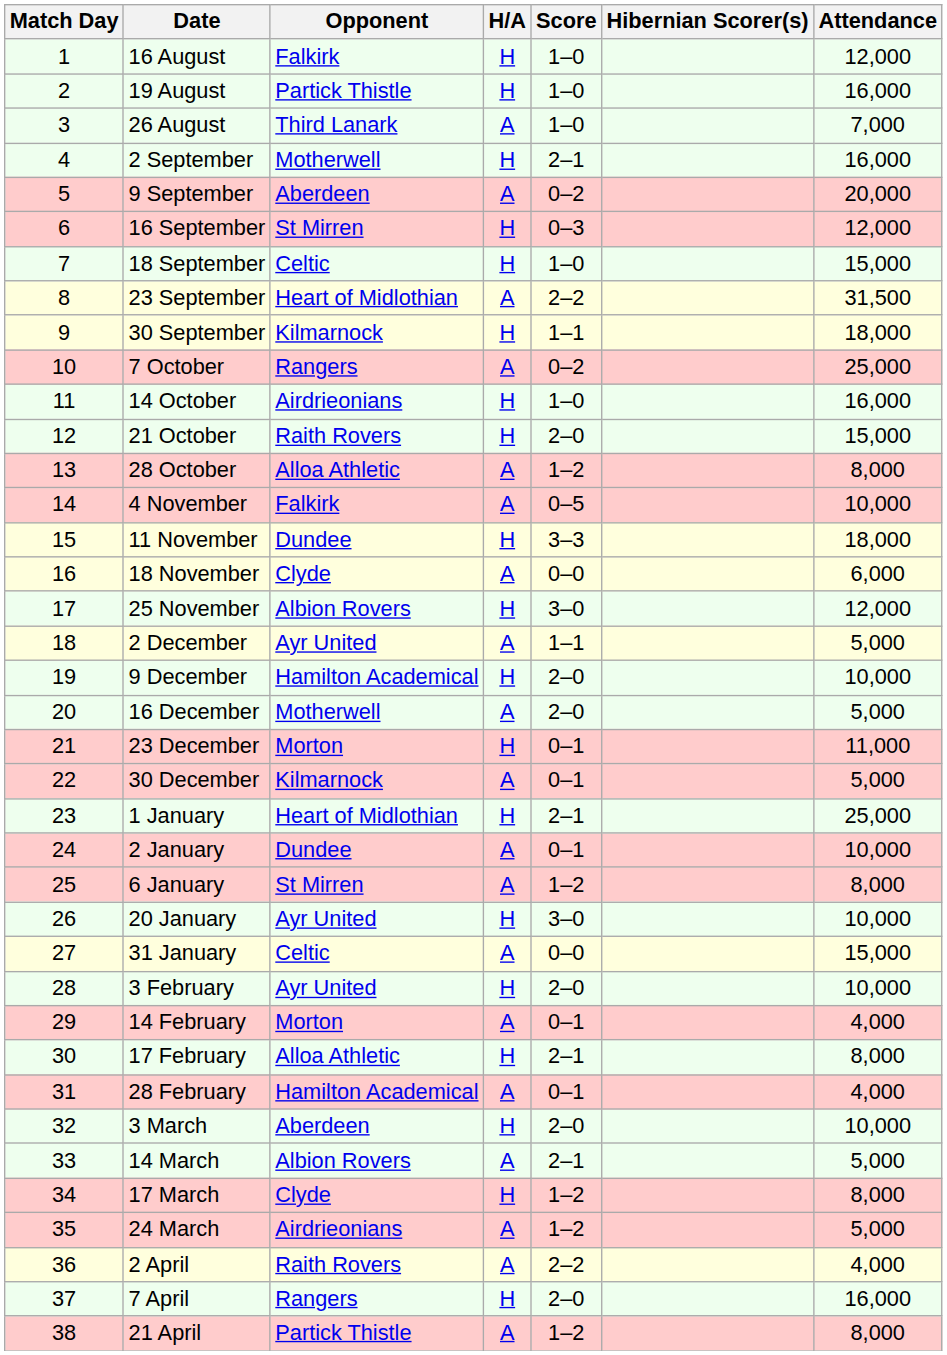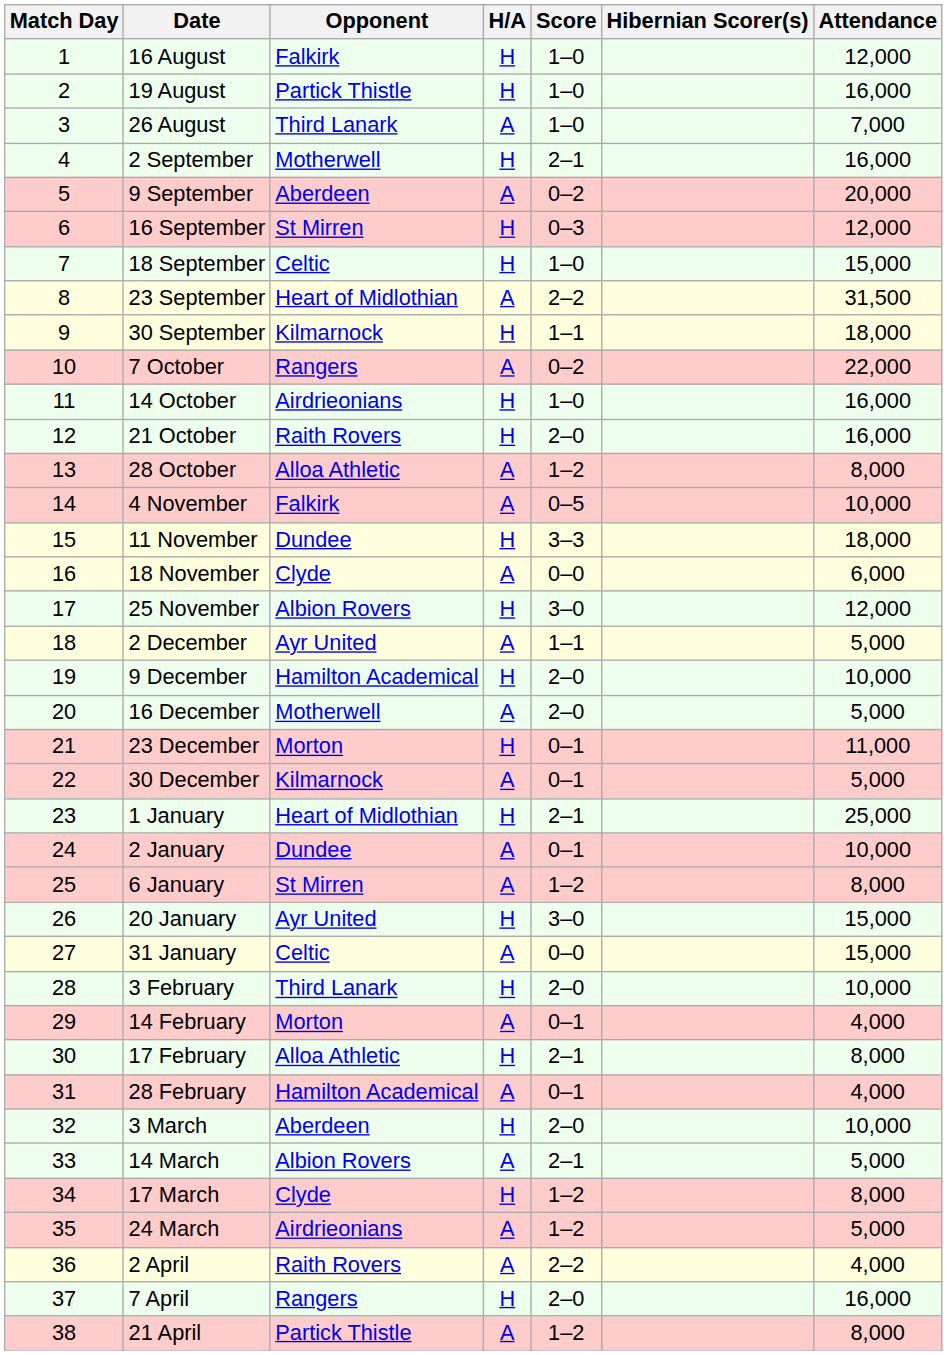7 October | Attendance: 25,000 -> 22,000
21 October | Attendance: 15,000 -> 16,000
20 January | Attendance: 10,000 -> 15,000
3 February | Opponent: Ayr United -> Third Lanark
